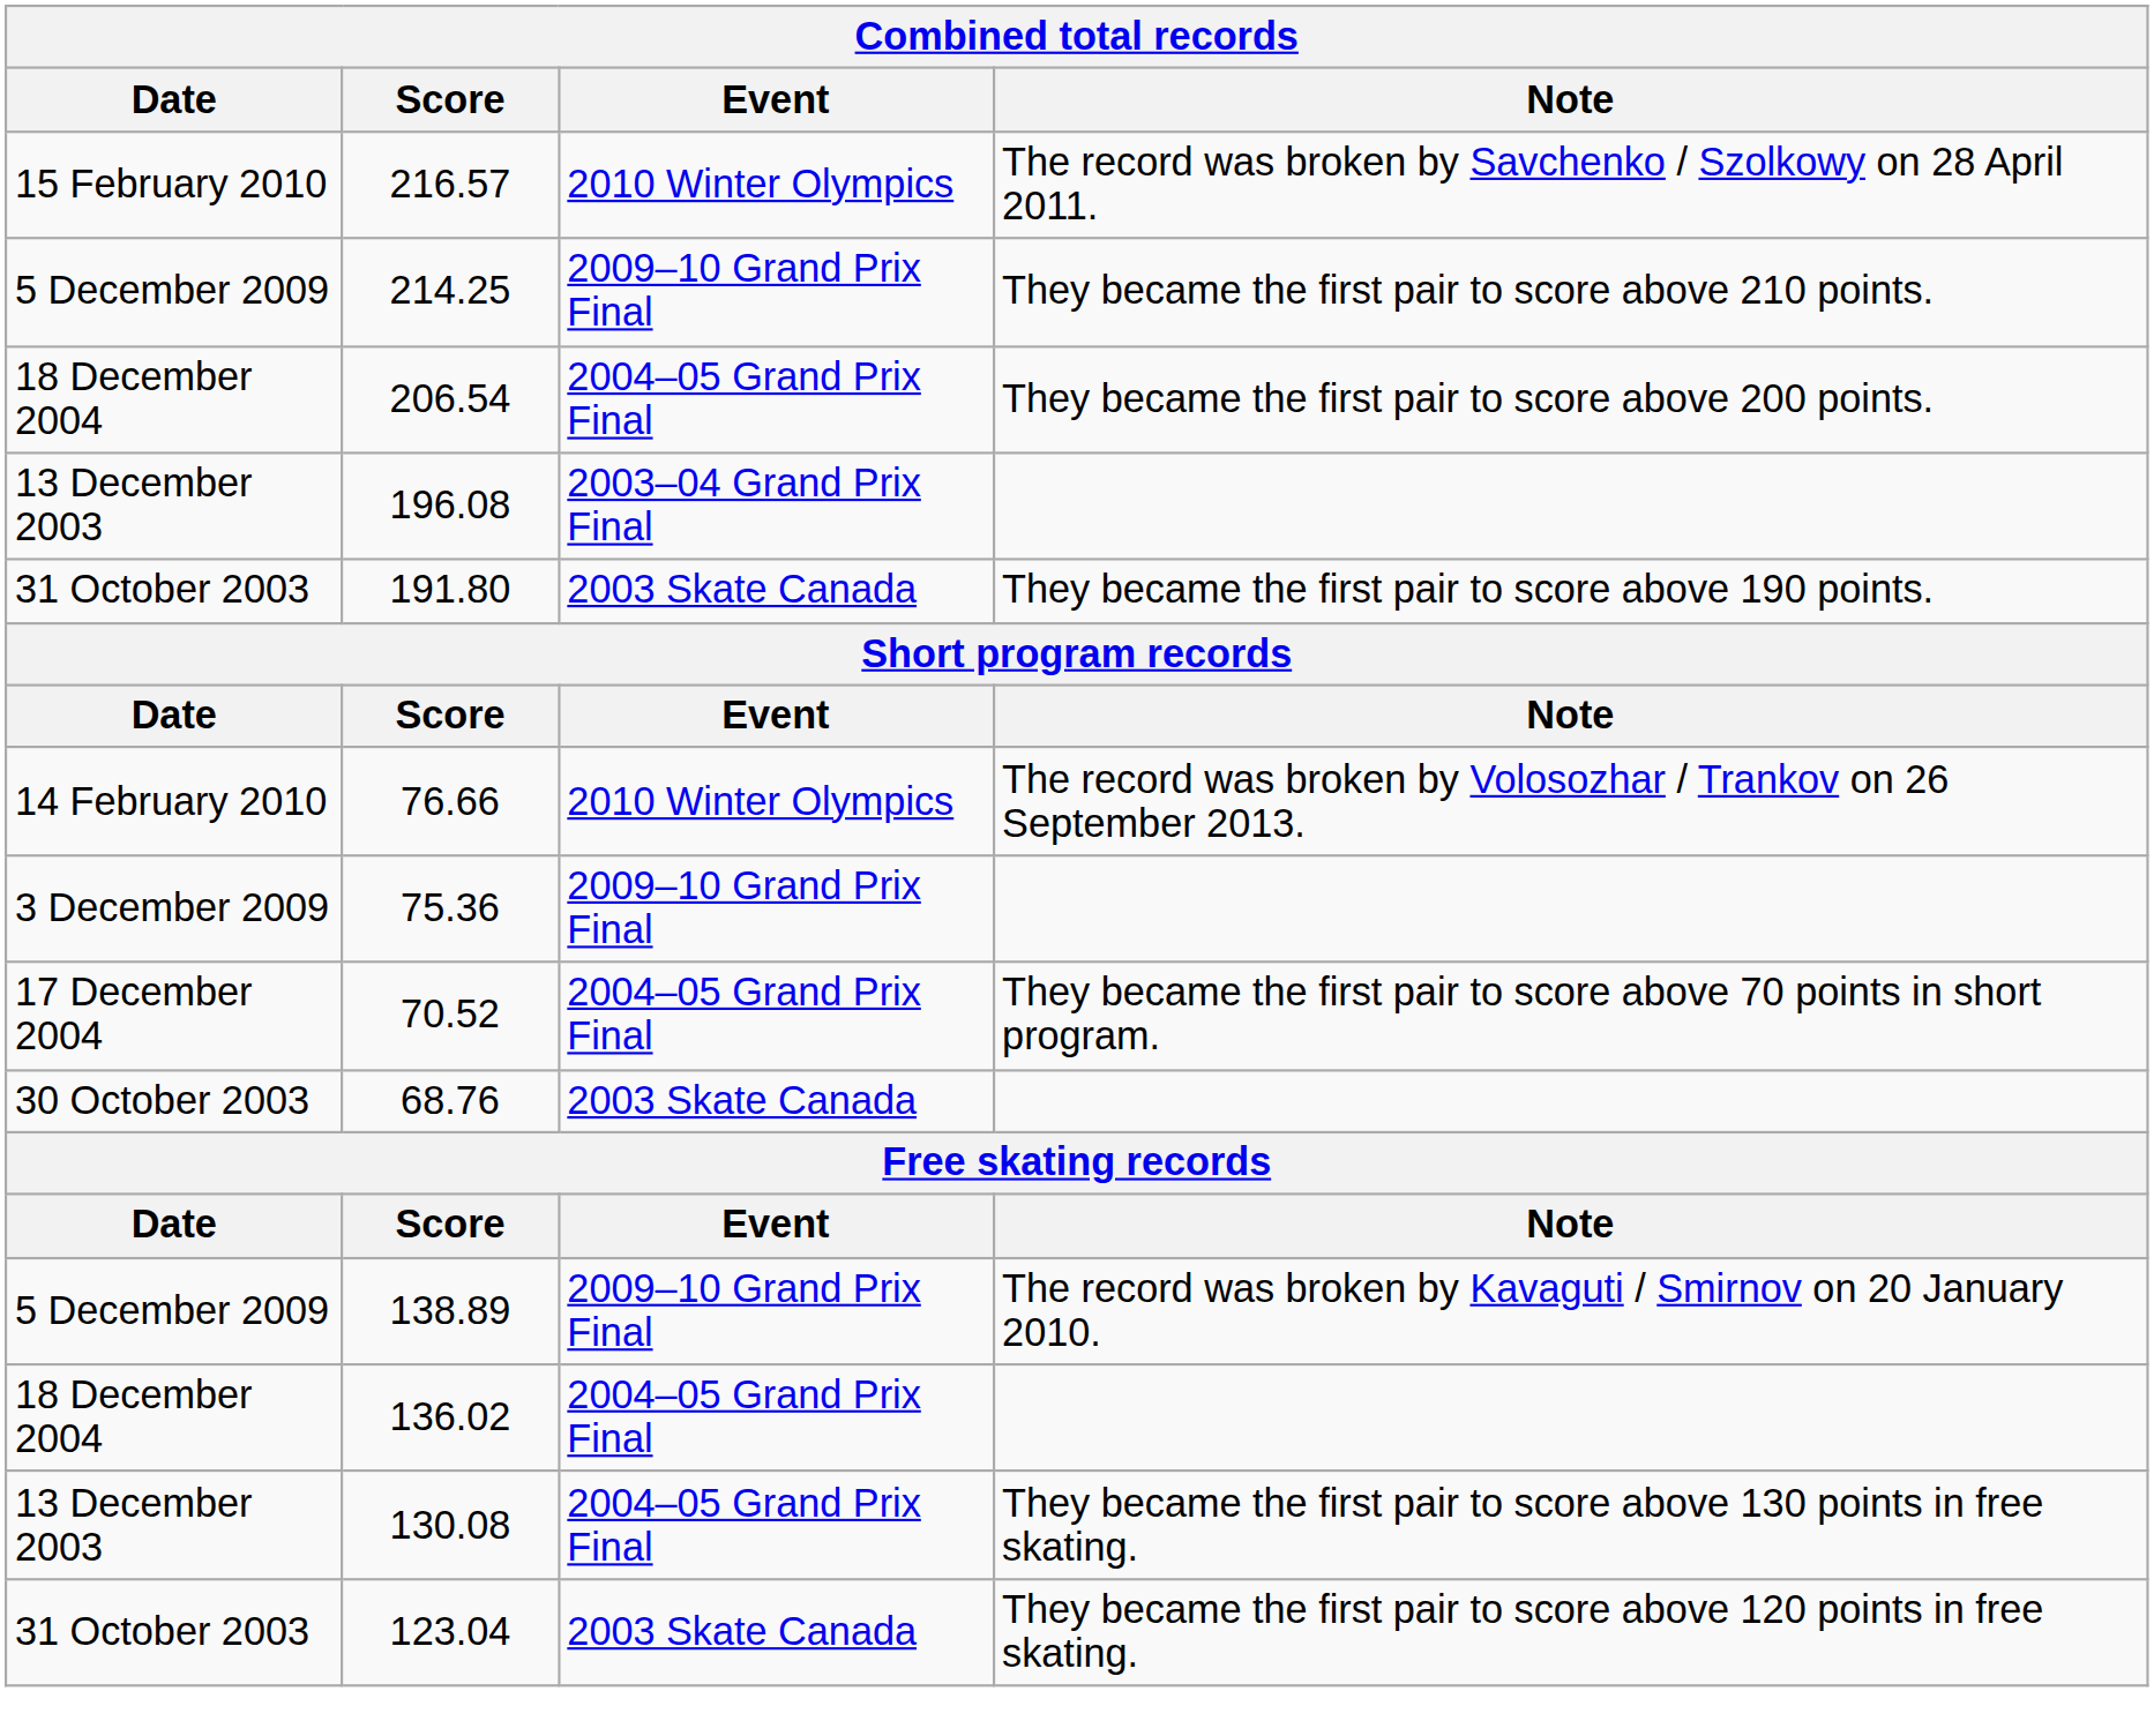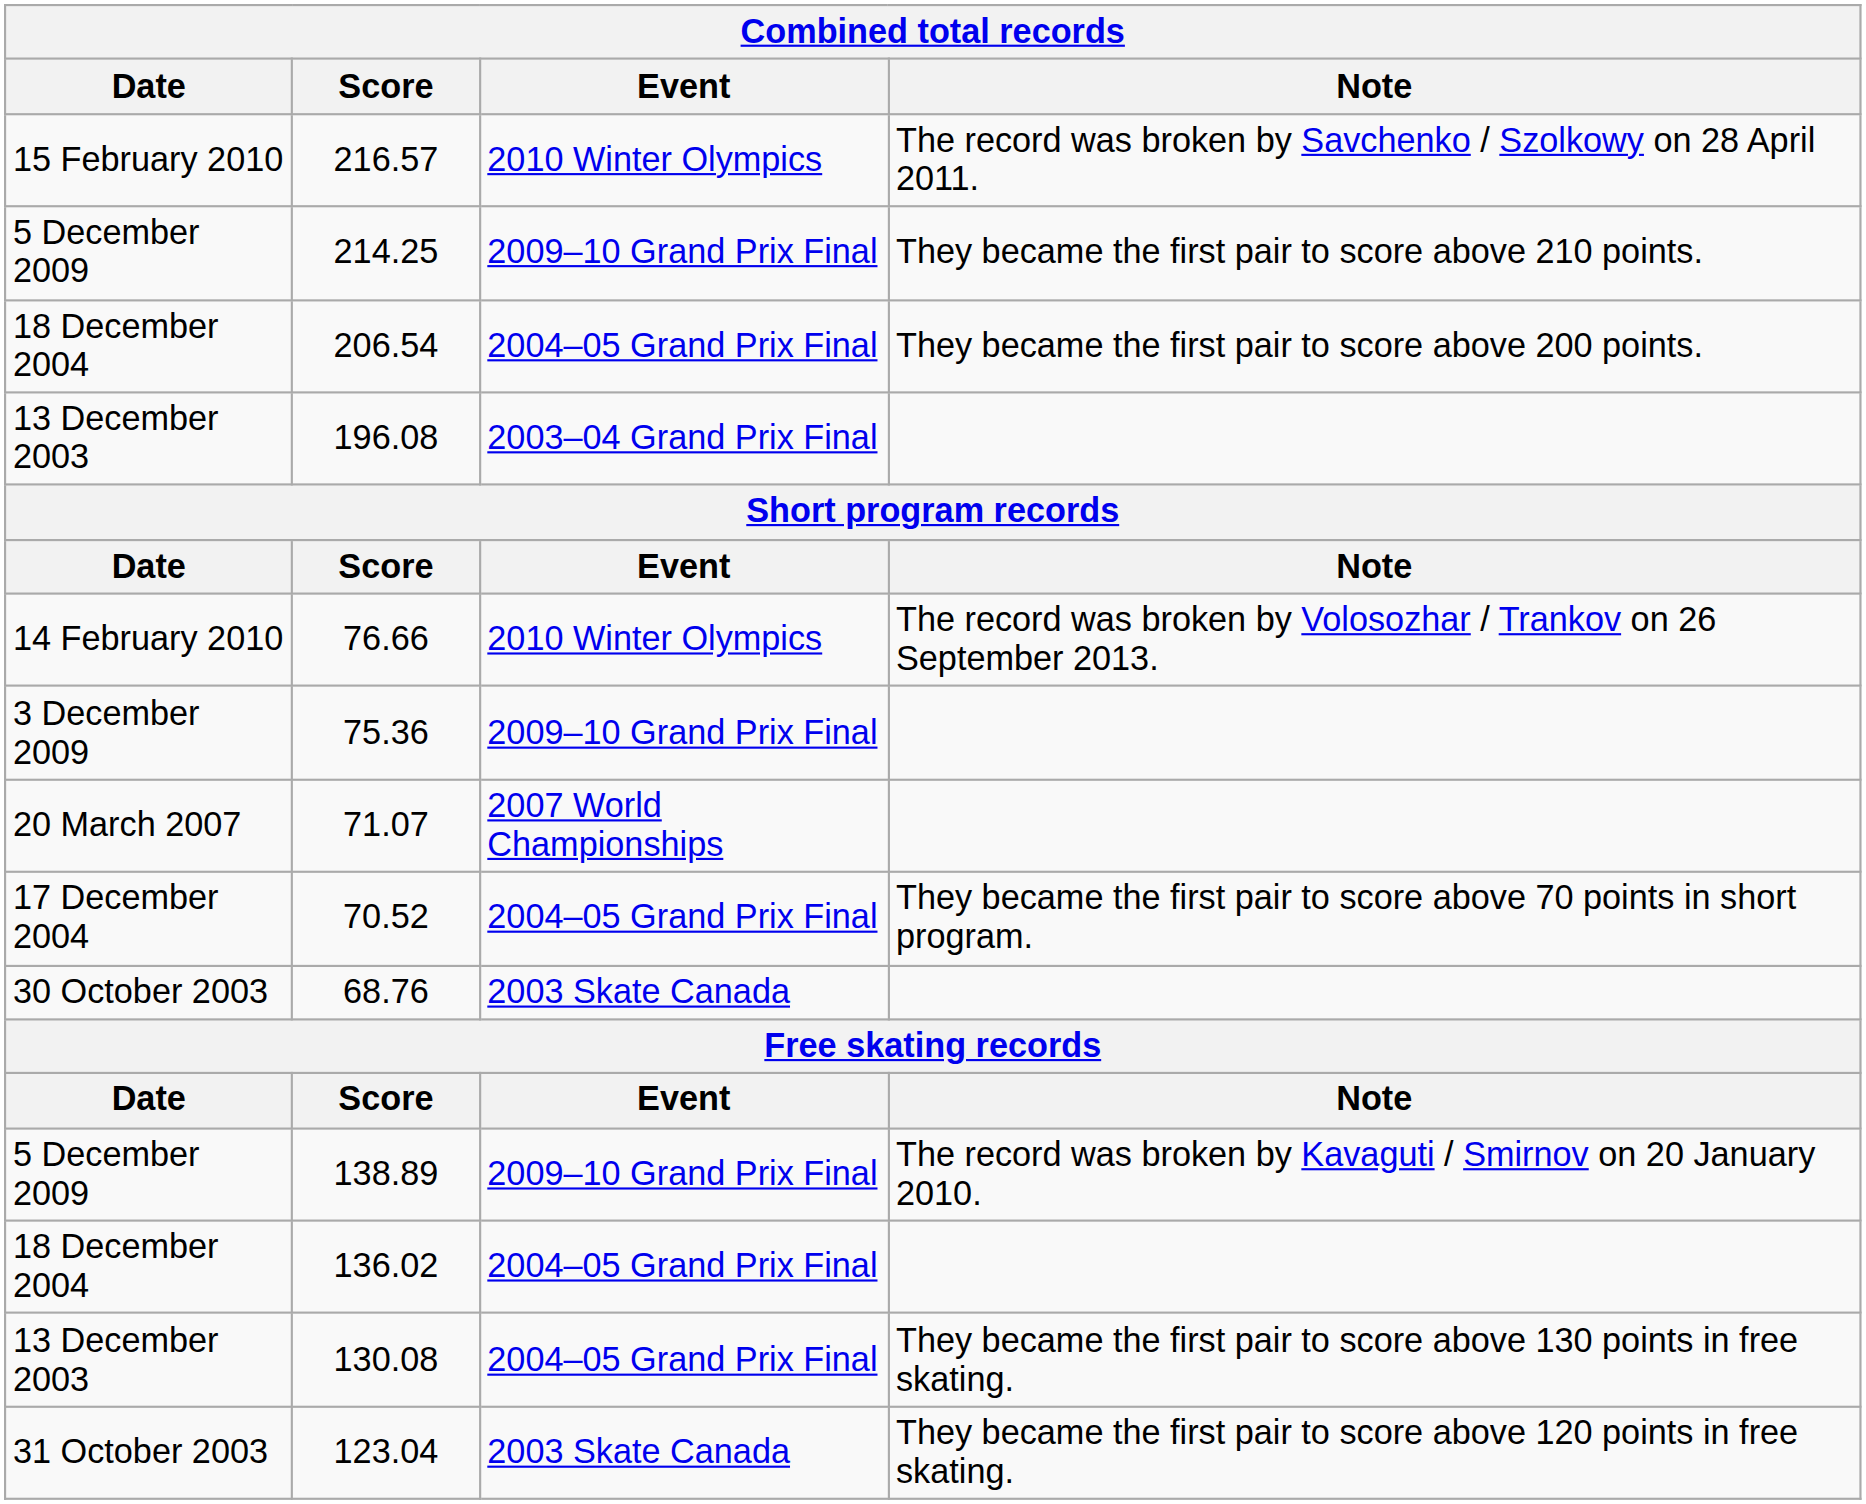- row: 31 October 2003 | 191.80 | 2003 Skate Canada | They became the first pair to score above 190 points.
+ row: 20 March 2007 | 71.07 | 2007 World Championships
